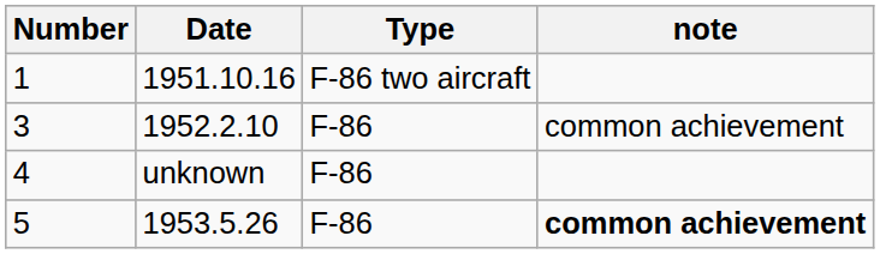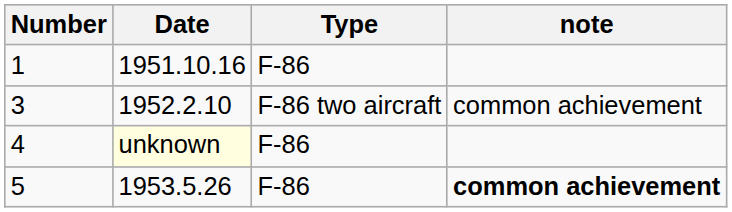1 | Type: F-86 two aircraft -> F-86
3 | Type: F-86 -> F-86 two aircraft
4 | Date: no background -> lightyellow background
